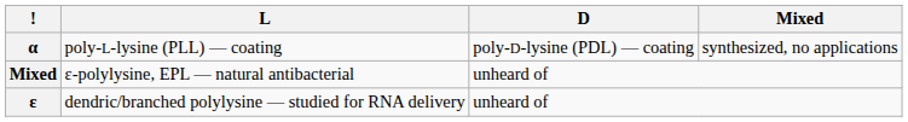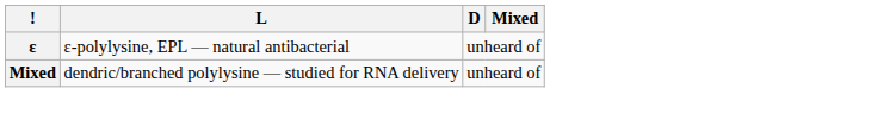- row: α | poly-L-lysine (PLL) — coating | poly-D-lysine (PDL) — coating | synthesized, no applications
ε-polylysine, EPL — natural antibacterial | !: Mixed -> ε
dendric/branched polylysine — studied for RNA delivery | !: ε -> Mixed
